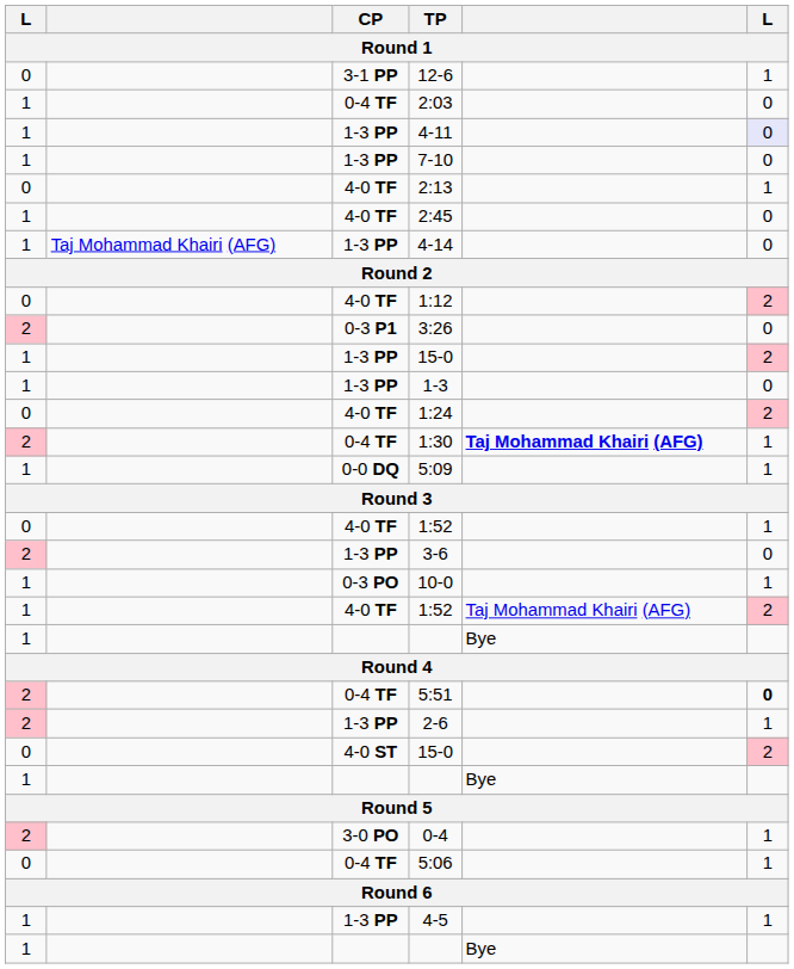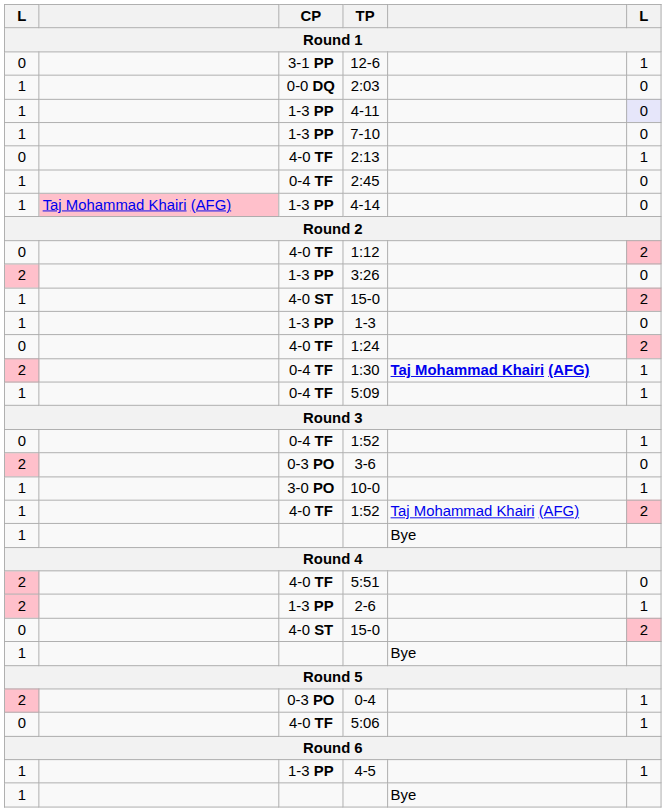2:03 | CP: 0-4 TF -> 0-0 DQ
2:45 | CP: 4-0 TF -> 0-4 TF
4-14 | column 2: no background -> pink background
3:26 | CP: 0-3 P1 -> 1-3 PP
1 / 15-0 | CP: 1-3 PP -> 4-0 ST
5:09 | CP: 0-0 DQ -> 0-4 TF
0 / 1:52 | CP: 4-0 TF -> 0-4 TF
3-6 | CP: 1-3 PP -> 0-3 PO
10-0 | CP: 0-3 PO -> 3-0 PO
5:51 | CP: 0-4 TF -> 4-0 TF
5:51 | column 6: bold -> normal
0-4 | CP: 3-0 PO -> 0-3 PO
5:06 | CP: 0-4 TF -> 4-0 TF
